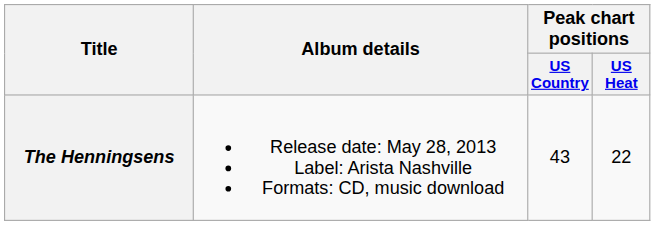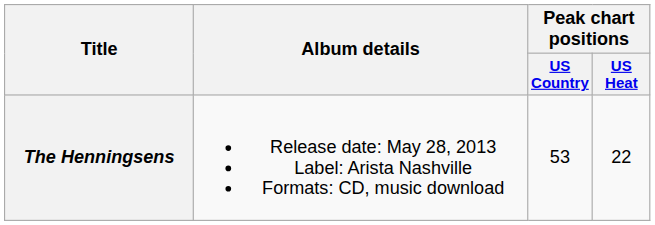The Henningsens | Peak chart positions / US Country: 43 -> 53
